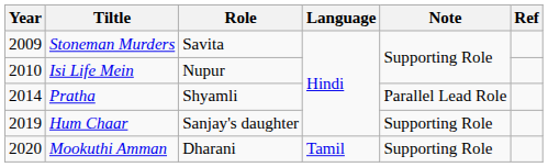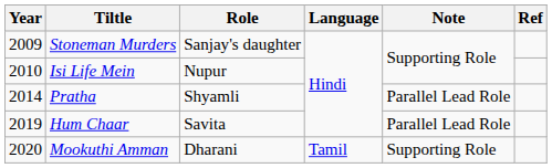Stoneman Murders | Role: Savita -> Sanjay's daughter
Hum Chaar | Role: Sanjay's daughter -> Savita
Hum Chaar | Note: Supporting Role -> Parallel Lead Role
